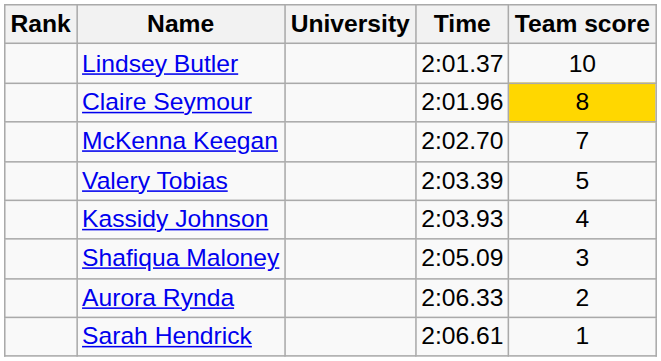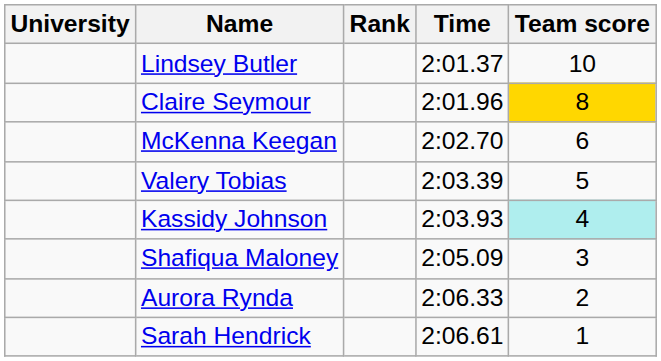columns swapped: Rank <-> University
McKenna Keegan | Team score: 7 -> 6
Kassidy Johnson | Team score: no background -> paleturquoise background
